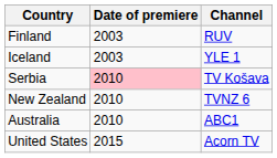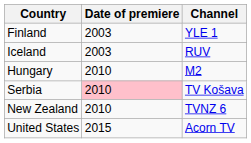Finland | Channel: RUV -> YLE 1
Iceland | Channel: YLE 1 -> RUV
+ row: Hungary | 2010 | M2
- row: Australia | 2010 | ABC1
